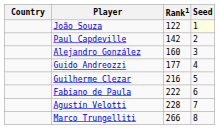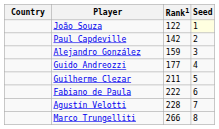Alejandro González | Rank1: 160 -> 159
Guilherme Clezar | Rank1: 216 -> 211
